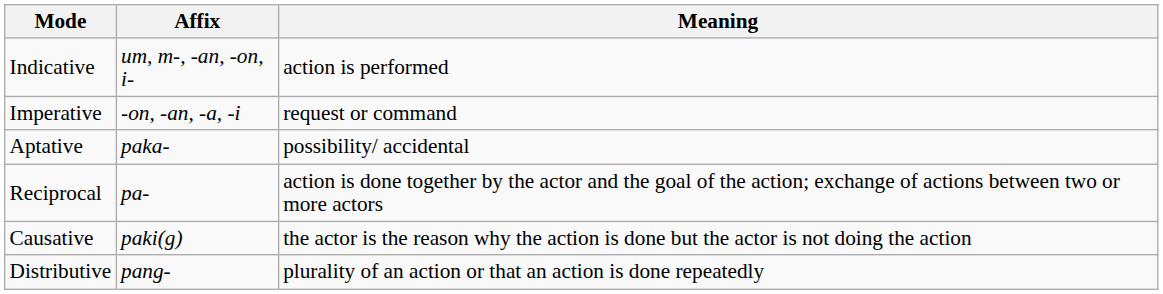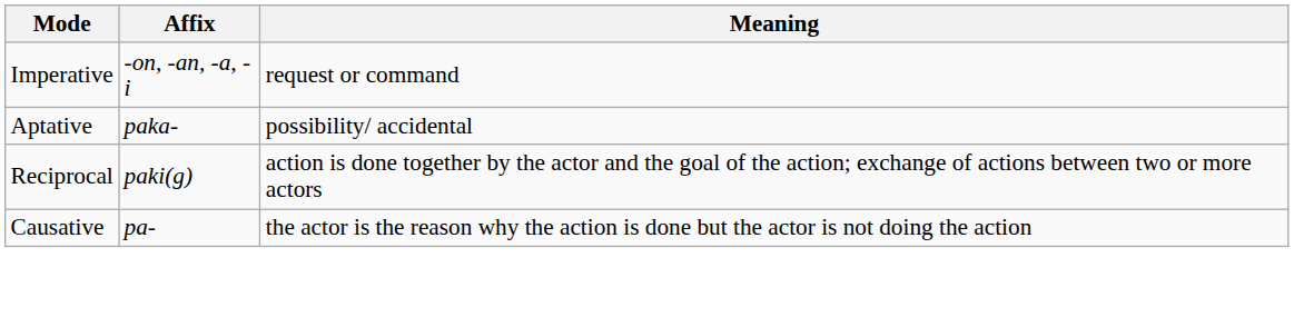- row: Indicative | um, m-, -an, -on, i- | action is performed
Reciprocal | Affix: pa- -> paki(g)
Causative | Affix: paki(g) -> pa-
- row: Distributive | pang- | plurality of an action or that an action is done repeatedly
